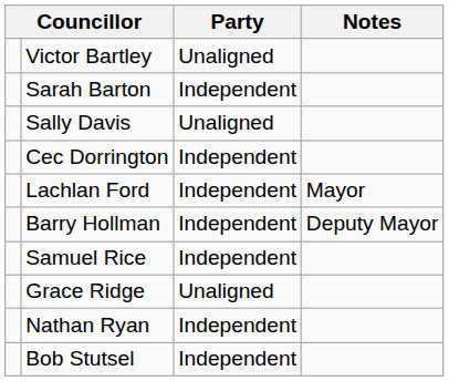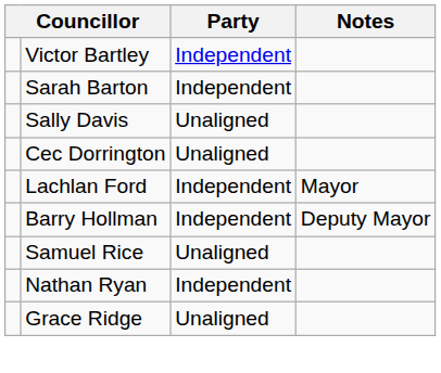Victor Bartley | Party: Unaligned -> Independent
Cec Dorrington | Party: Independent -> Unaligned
Samuel Rice | Party: Independent -> Unaligned
rows swapped: Grace Ridge <-> Nathan Ryan
- row: Bob Stutsel | Independent
